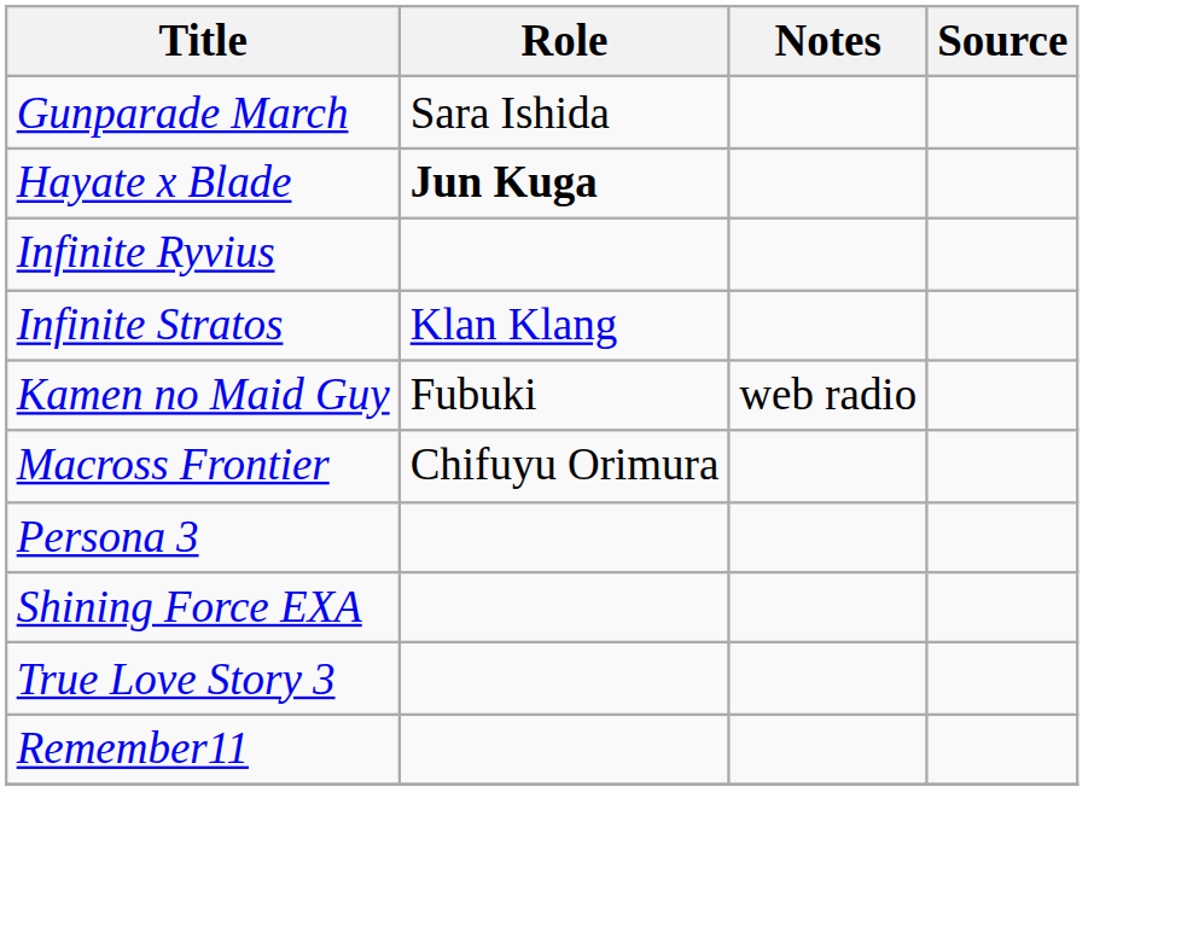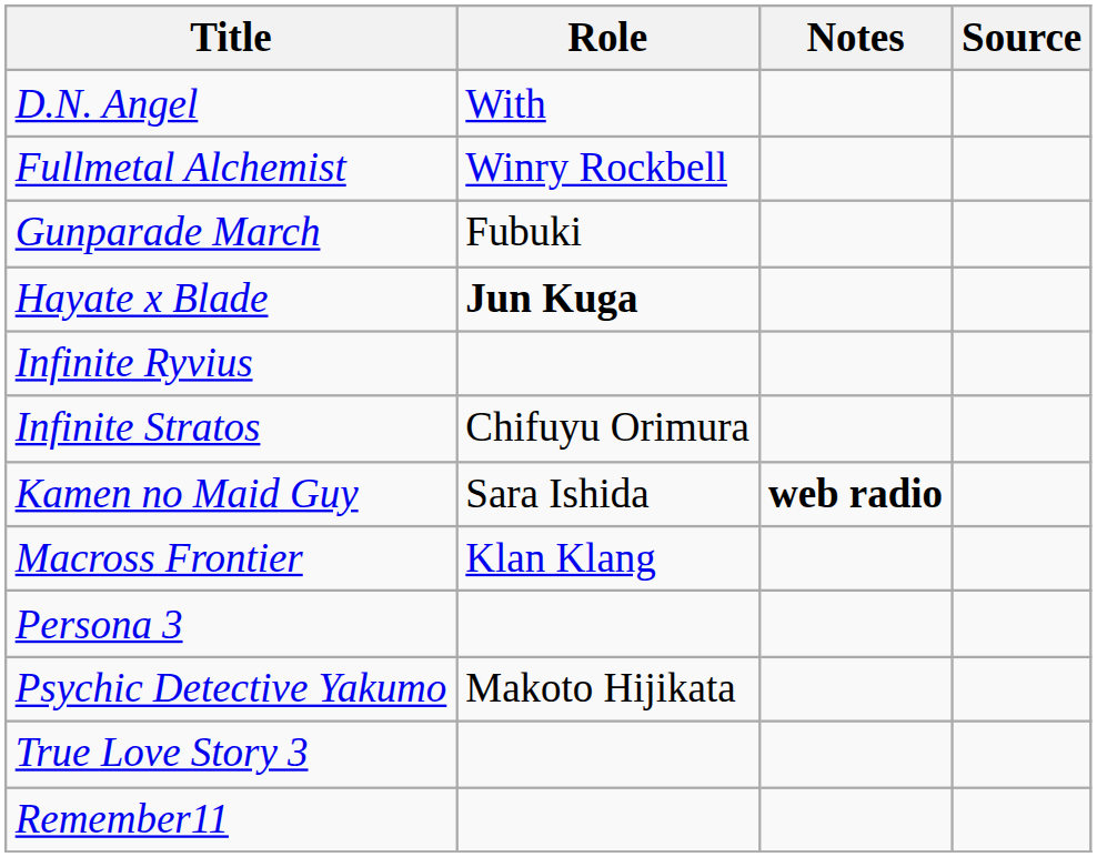+ row: D.N. Angel | With
+ row: Fullmetal Alchemist | Winry Rockbell
Gunparade March | Role: Sara Ishida -> Fubuki
Infinite Stratos | Role: Klan Klang -> Chifuyu Orimura
Kamen no Maid Guy | Role: Fubuki -> Sara Ishida
Kamen no Maid Guy | Notes: normal -> bold
Macross Frontier | Role: Chifuyu Orimura -> Klan Klang
+ row: Psychic Detective Yakumo | Makoto Hijikata
- row: Shining Force EXA
